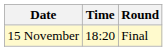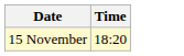- column: Round | Final
